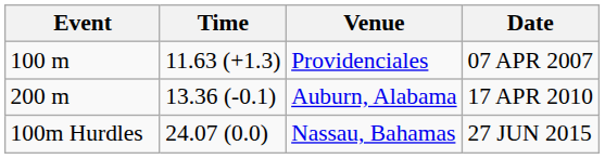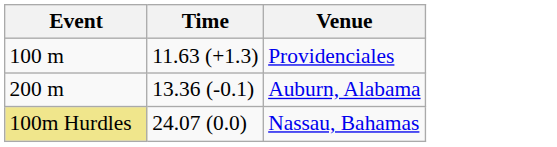- column: Date | 07 APR 2007 | 17 APR 2010 | 27 JUN 2015
Nassau, Bahamas | Event: no background -> khaki background
